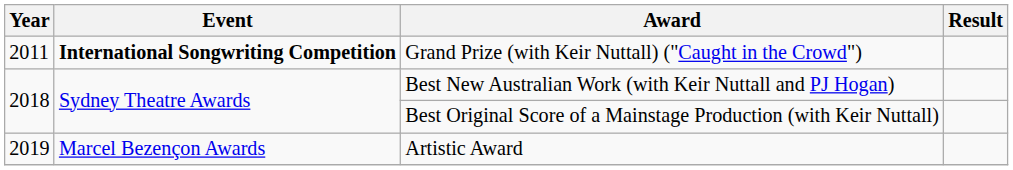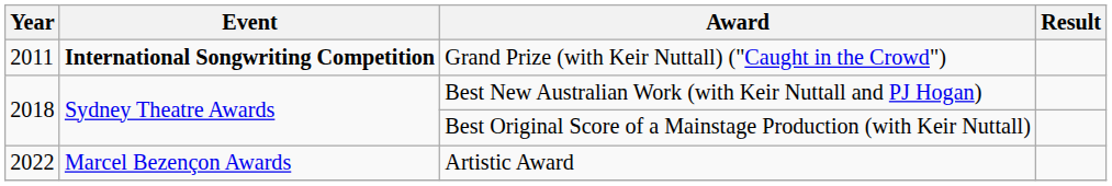Artistic Award | Year: 2019 -> 2022
